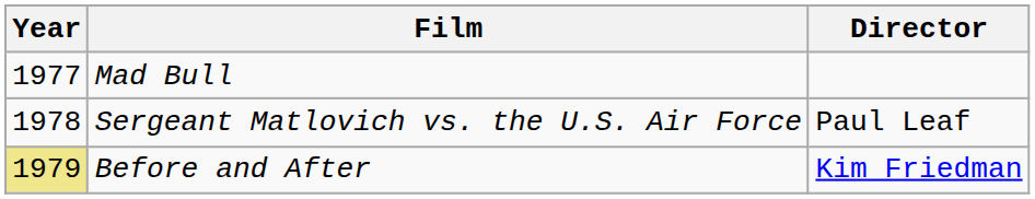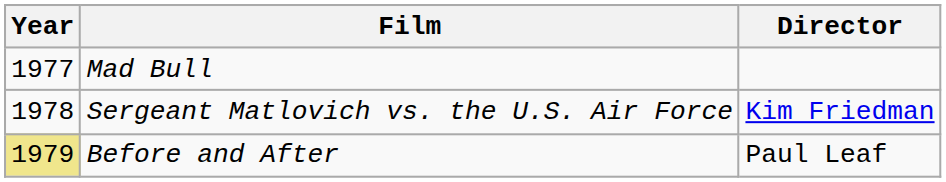Sergeant Matlovich vs. the U.S. Air Force | Director: Paul Leaf -> Kim Friedman
Before and After | Director: Kim Friedman -> Paul Leaf
